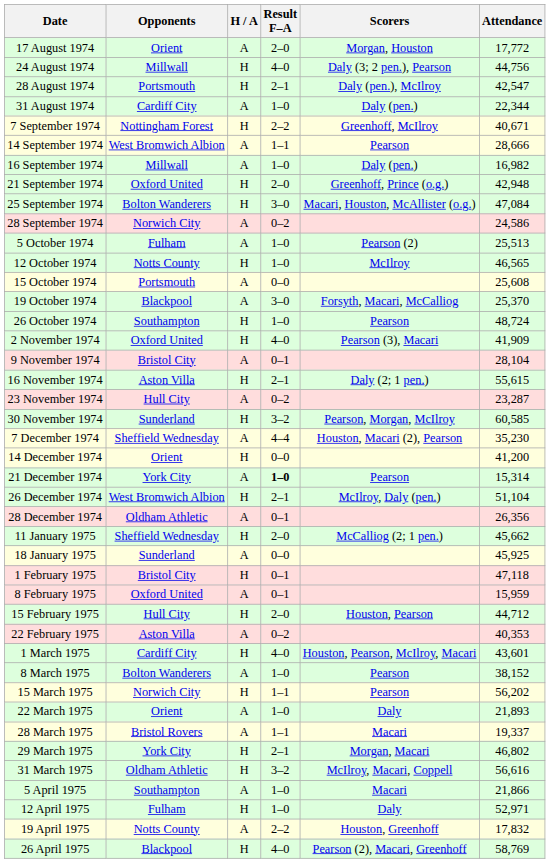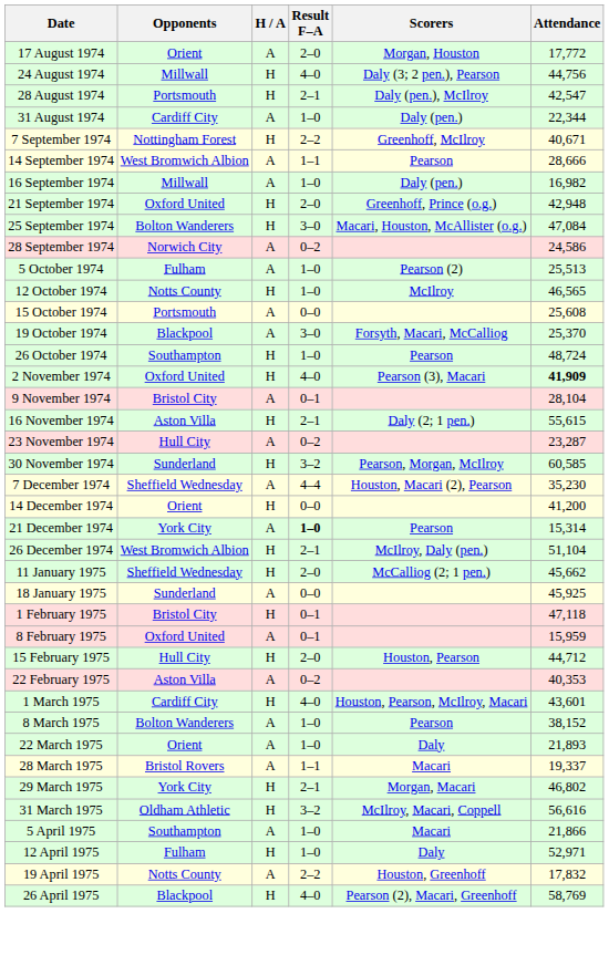2 November 1974 | Attendance: normal -> bold
- row: 28 December 1974 | Oldham Athletic | A | 0–1 | 26,356
- row: 15 March 1975 | Norwich City | H | 1–1 | Pearson | 56,202
